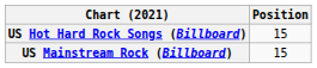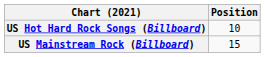US Hot Hard Rock Songs (Billboard) | Position: 15 -> 10
